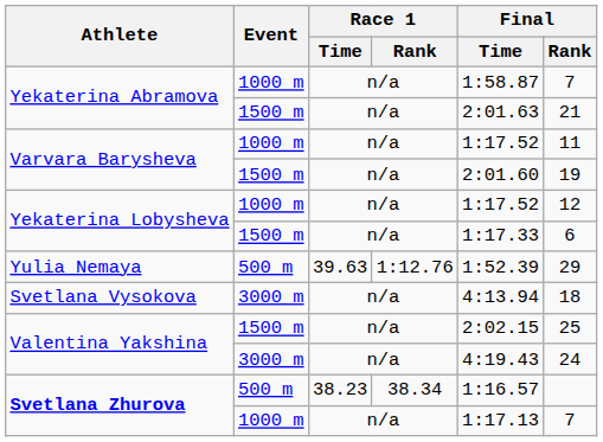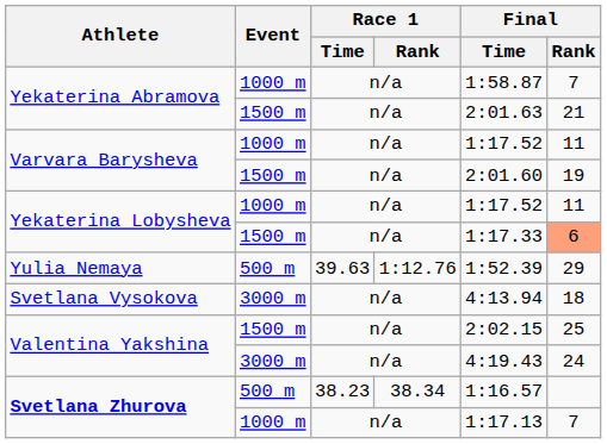Yekaterina Lobysheva / 1000 m | Final / Rank: 12 -> 11
Yekaterina Lobysheva / 1500 m | Final / Rank: no background -> lightsalmon background
